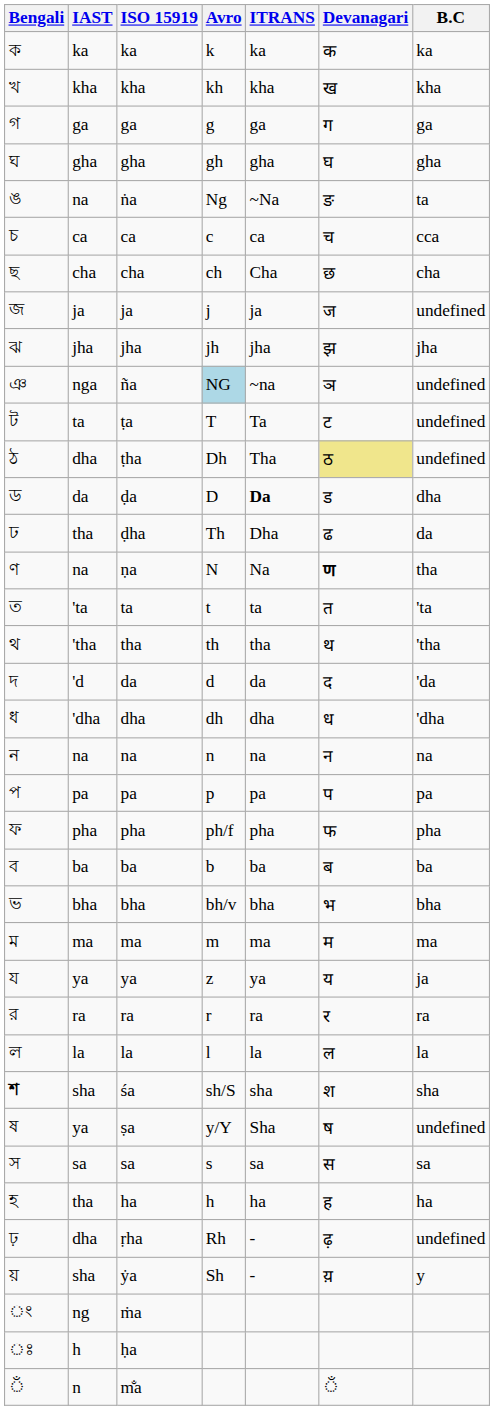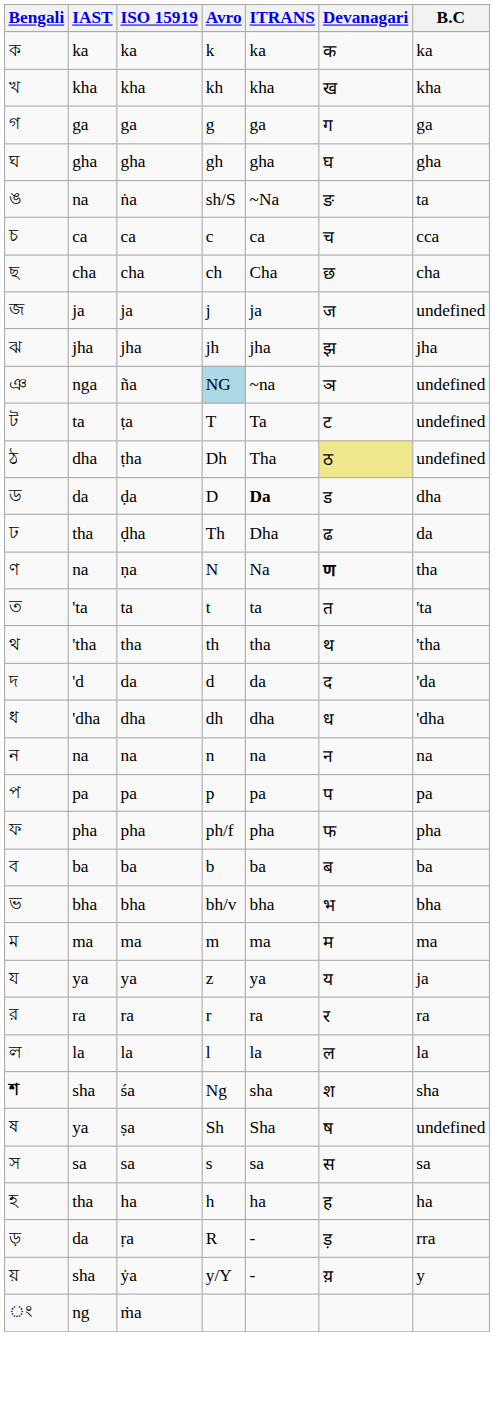ṅa | Avro: Ng -> sh/S
śa | Avro: sh/S -> Ng
ṣa | Avro: y/Y -> Sh
+ row: ড় | da | ṛa | R | - | ड़ | rra
- row: ঢ় | dha | ṛha | Rh | - | ढ़ | undefined
ẏa | Avro: Sh -> y/Y
- row: ঃ | h | ḥa
- row: ঁ | n | m̐a | ঁ
